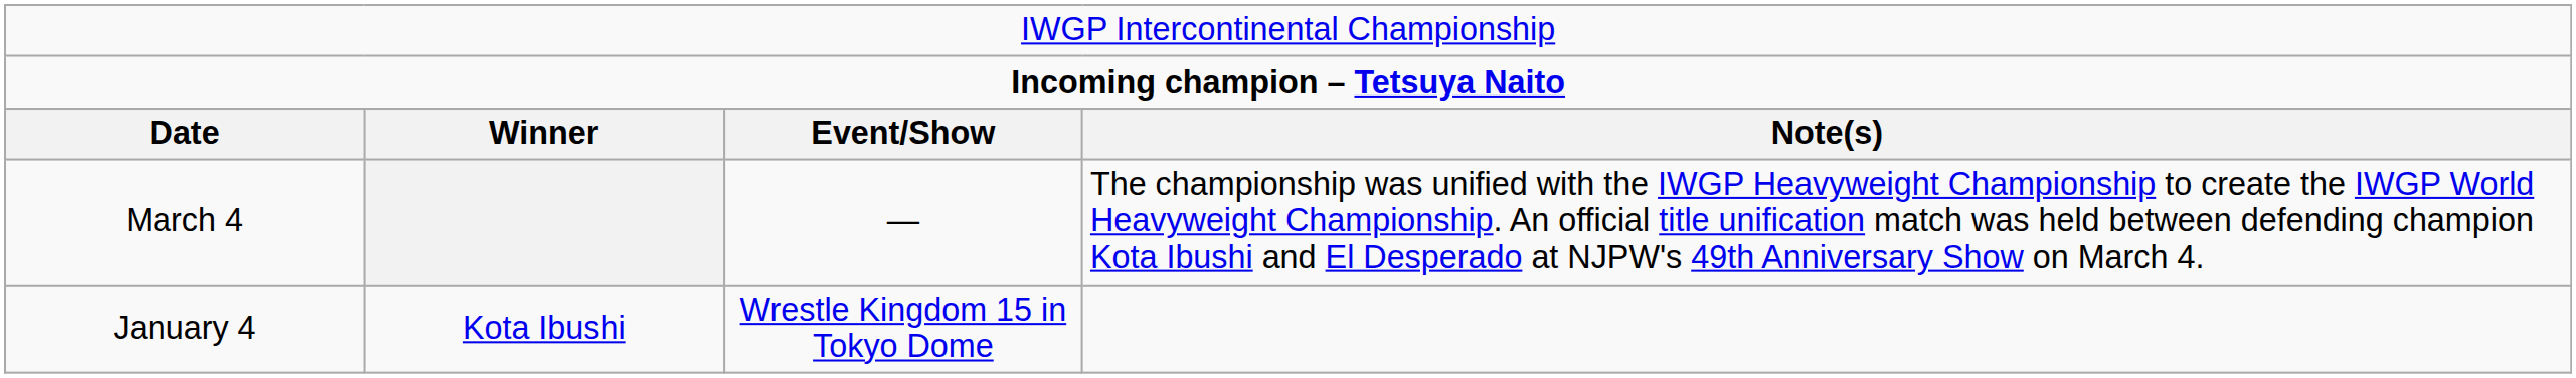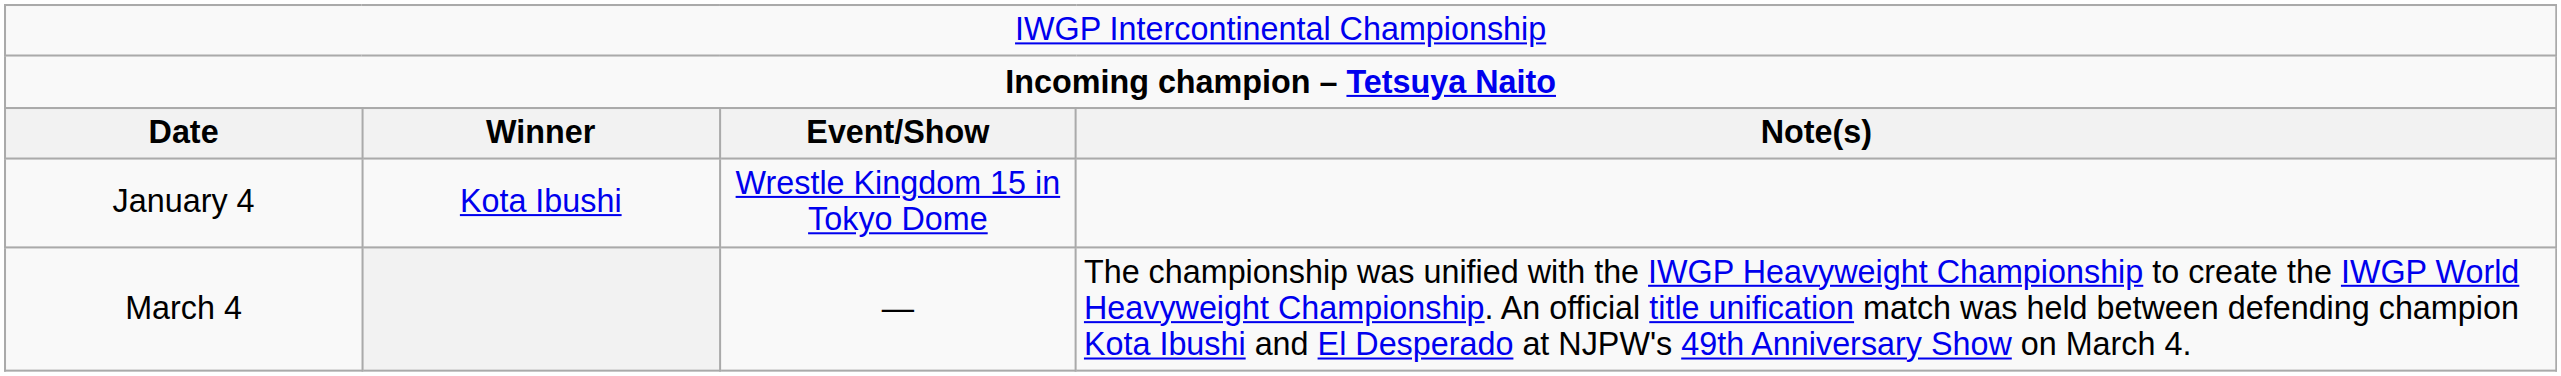rows swapped: January 4 <-> March 4
